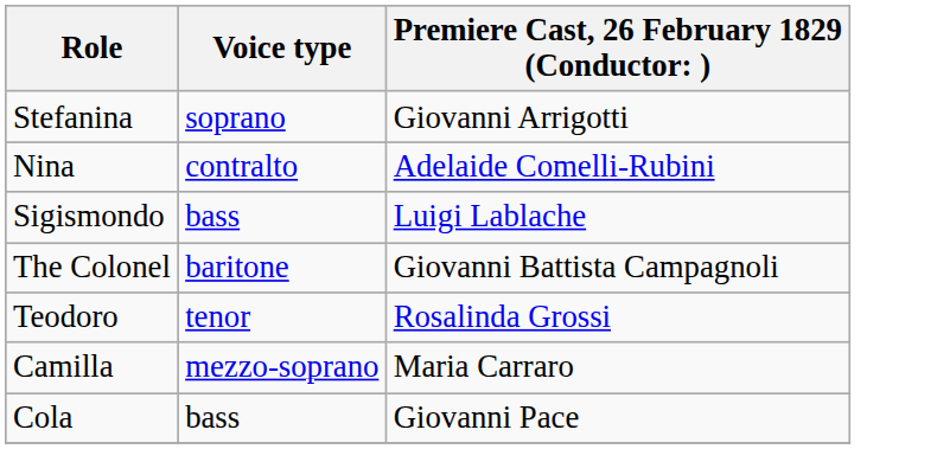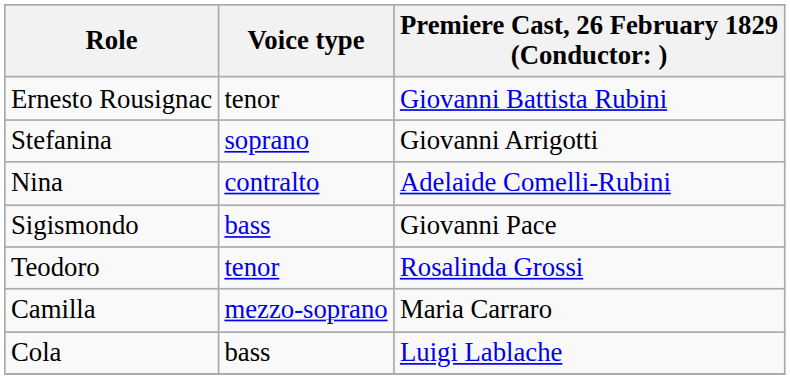+ row: Ernesto Rousignac | tenor | Giovanni Battista Rubini
Sigismondo | column 3: Luigi Lablache -> Giovanni Pace
- row: The Colonel | baritone | Giovanni Battista Campagnoli
Cola | column 3: Giovanni Pace -> Luigi Lablache
